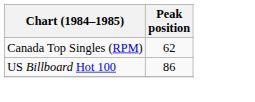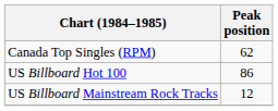+ row: US Billboard Mainstream Rock Tracks | 12
